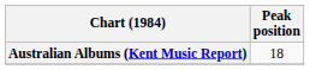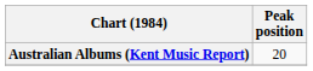Australian Albums (Kent Music Report) | Peak position: 18 -> 20
